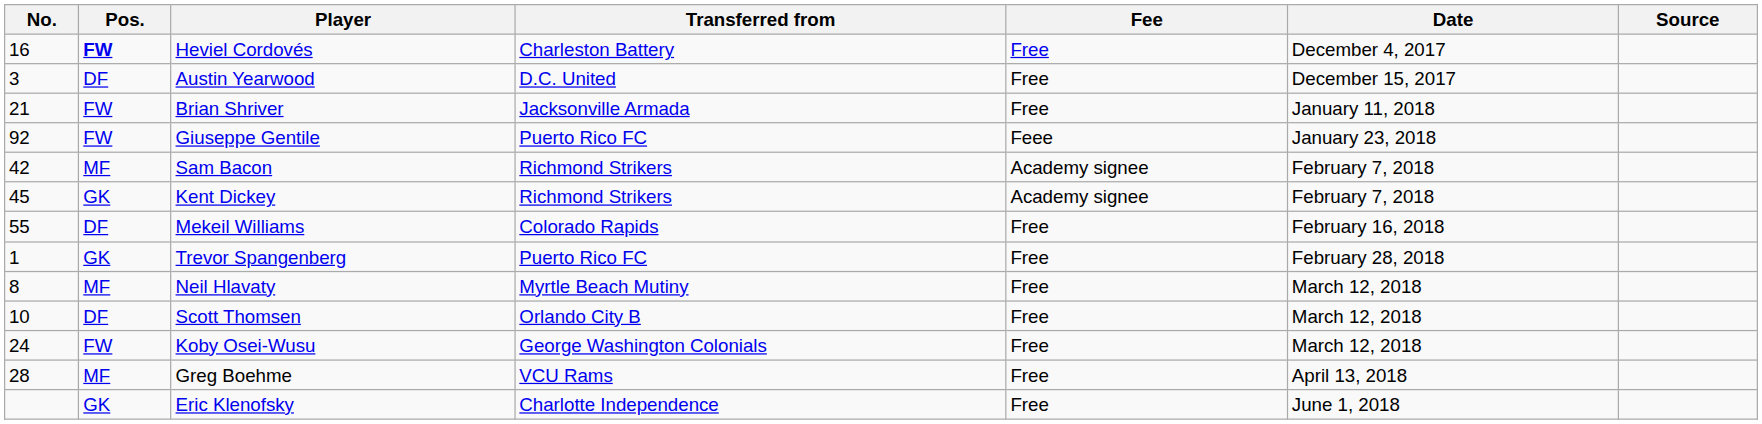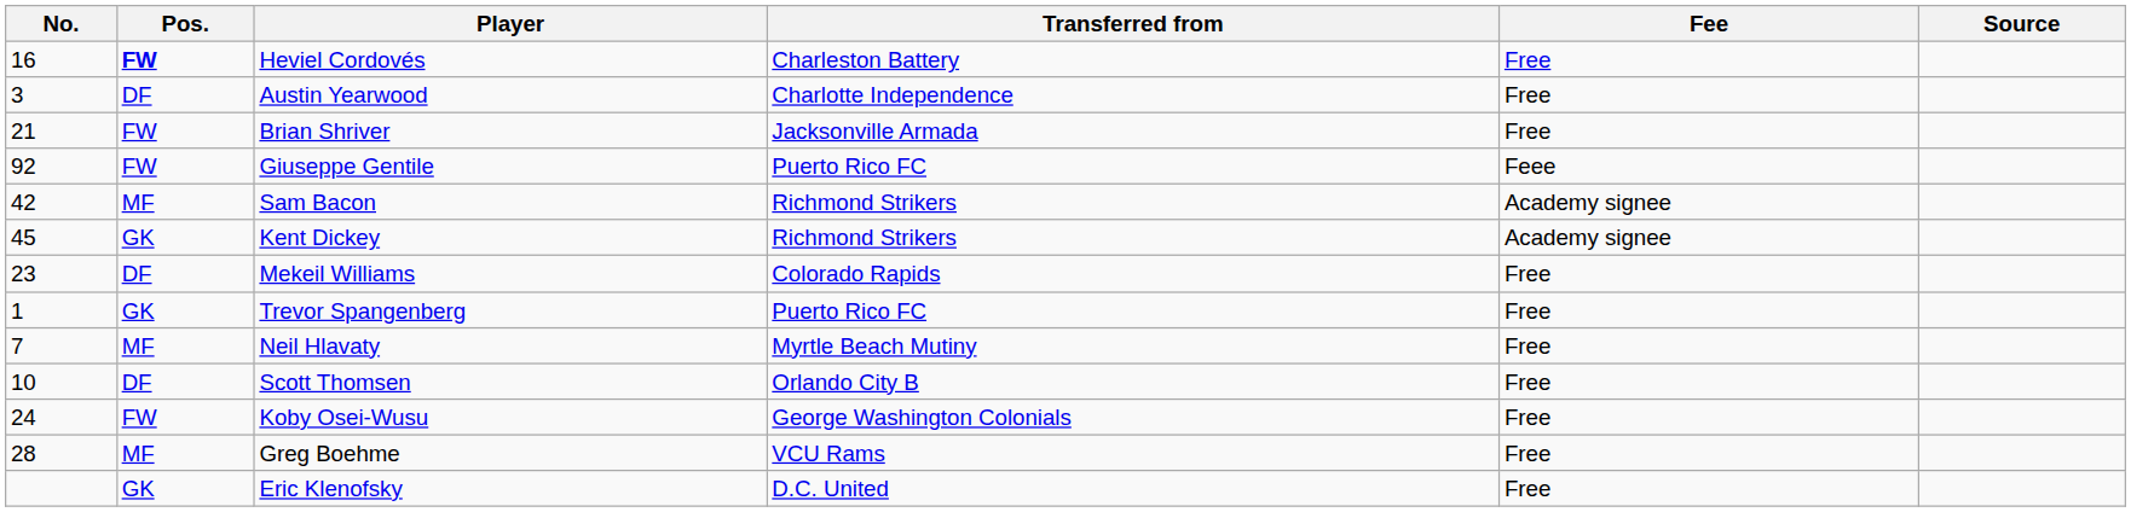- column: Date | December 4, 2017 | December 15, 2017 | January 11, 2018 | January 23, 2018 | February 7, 2018 | February 7, 2018 | February 16, 2018 | February 28, 2018 | March 12, 2018 | March 12, 2018 | March 12, 2018 | April 13, 2018 | June 1, 2018
Austin Yearwood | Transferred from: D.C. United -> Charlotte Independence
Mekeil Williams | No.: 55 -> 23
Neil Hlavaty | No.: 8 -> 7
Eric Klenofsky | Transferred from: Charlotte Independence -> D.C. United
